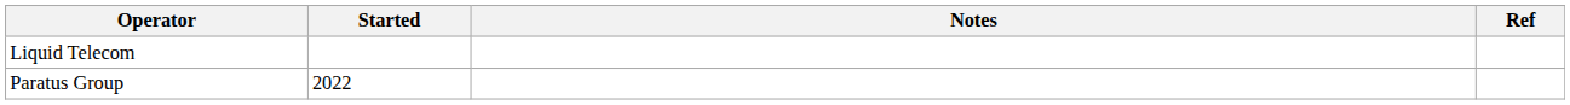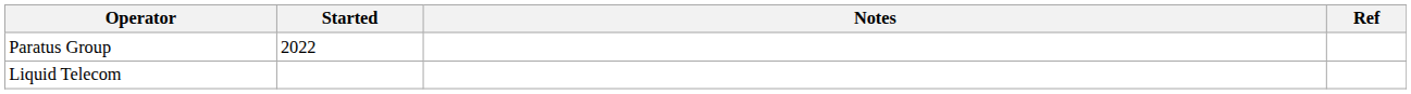rows swapped: Liquid Telecom <-> Paratus Group
